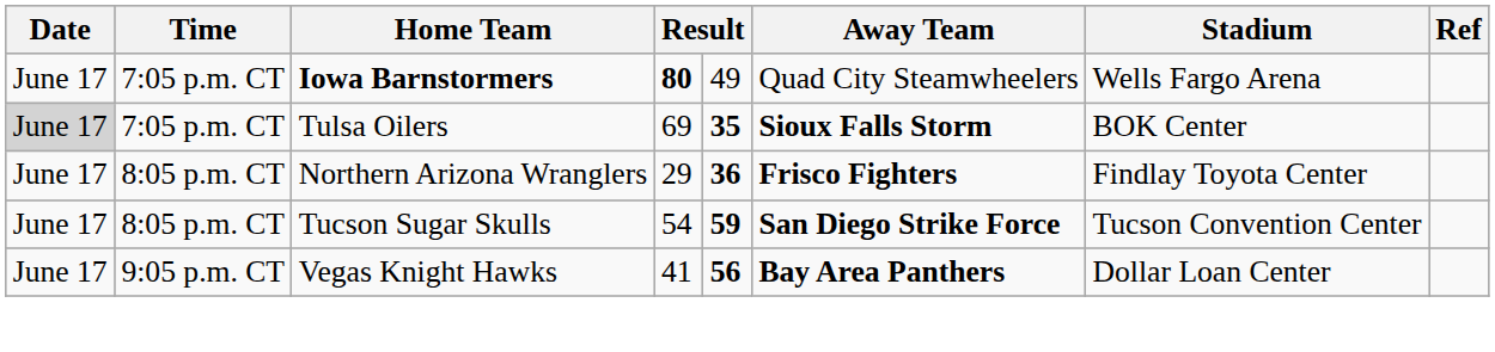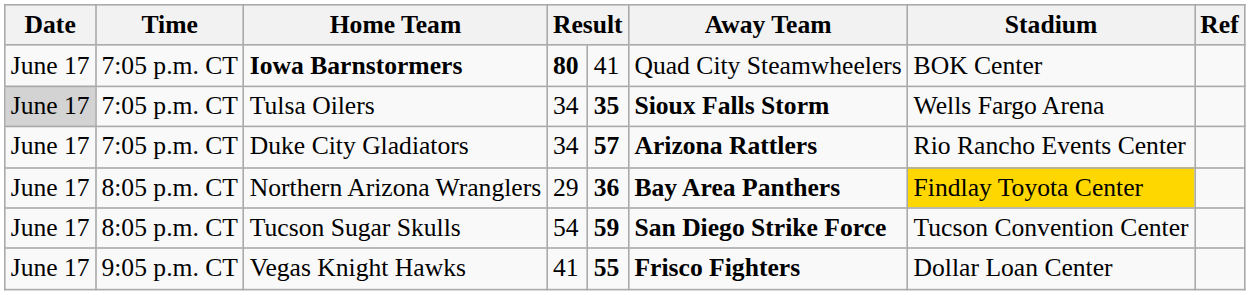Iowa Barnstormers | column 5: 49 -> 41
Iowa Barnstormers | Stadium: Wells Fargo Arena -> BOK Center
Tulsa Oilers | column 4: 69 -> 34
Tulsa Oilers | Stadium: BOK Center -> Wells Fargo Arena
+ row: June 17 | 7:05 p.m. CT | Duke City Gladiators | 34 | 57 | Arizona Rattlers | Rio Rancho Events Center
Northern Arizona Wranglers | Away Team: Frisco Fighters -> Bay Area Panthers
Northern Arizona Wranglers | Stadium: no background -> gold background
Vegas Knight Hawks | column 5: 56 -> 55
Vegas Knight Hawks | Away Team: Bay Area Panthers -> Frisco Fighters
